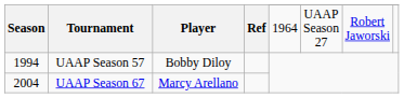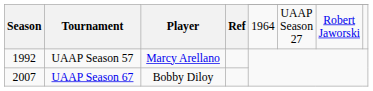UAAP Season 57 | Season: 1994 -> 1992
UAAP Season 57 | Player: Bobby Diloy -> Marcy Arellano
UAAP Season 67 | Season: 2004 -> 2007
UAAP Season 67 | Player: Marcy Arellano -> Bobby Diloy
